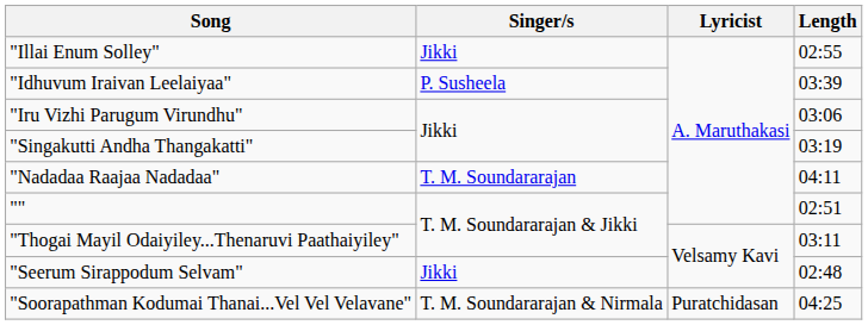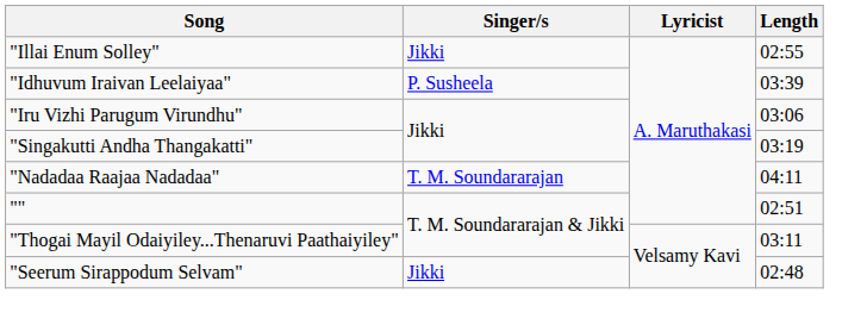- row: "Soorapathman Kodumai Thanai...Vel Vel Velavane" | T. M. Soundararajan & Nirmala | Puratchidasan | 04:25
